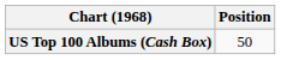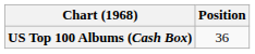US Top 100 Albums (Cash Box) | Position: 50 -> 36
